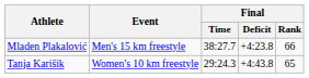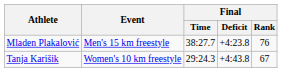Mladen Plakalović | Final / Rank: 66 -> 76
Tanja Karišik | Final / Rank: 65 -> 67
